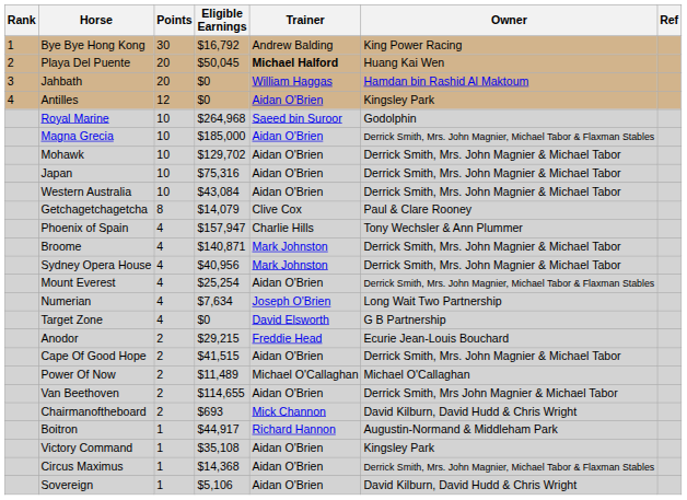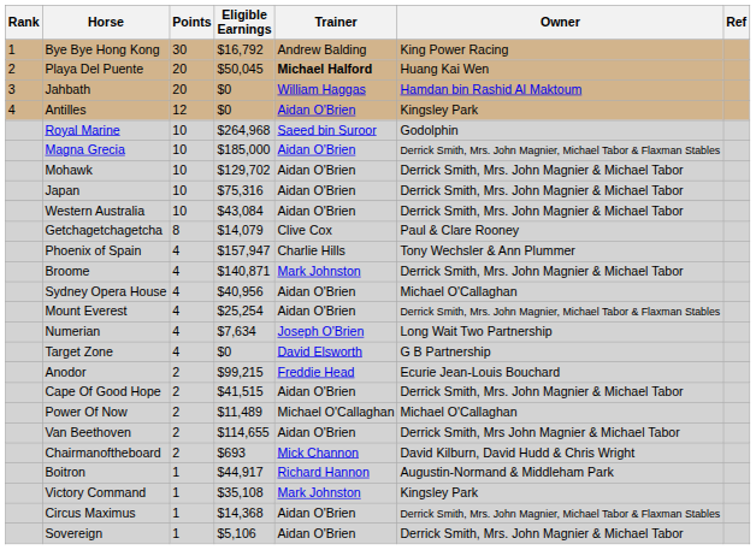Sydney Opera House | Trainer: Mark Johnston -> Aidan O'Brien
Sydney Opera House | Owner: Derrick Smith, Mrs. John Magnier & Michael Tabor -> Michael O'Callaghan
Anodor | Eligible Earnings: $29,215 -> $99,215
Victory Command | Trainer: Aidan O'Brien -> Mark Johnston
Sovereign | Owner: David Kilburn, David Hudd & Chris Wright -> Derrick Smith, Mrs. John Magnier & Michael Tabor
